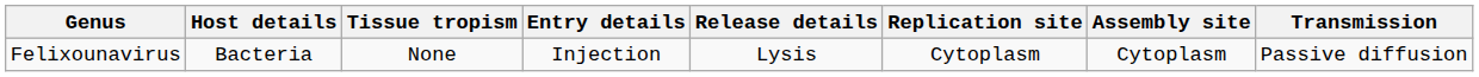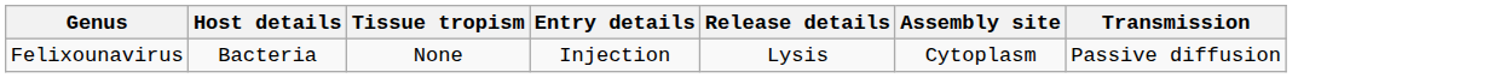- column: Replication site | Cytoplasm
